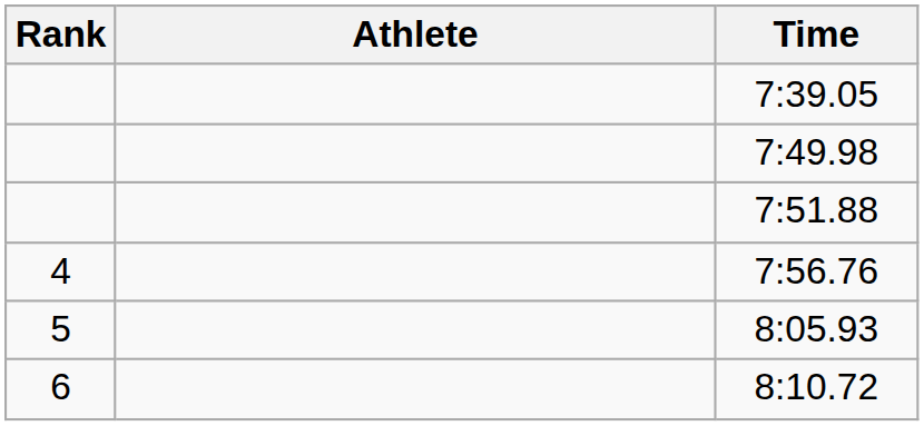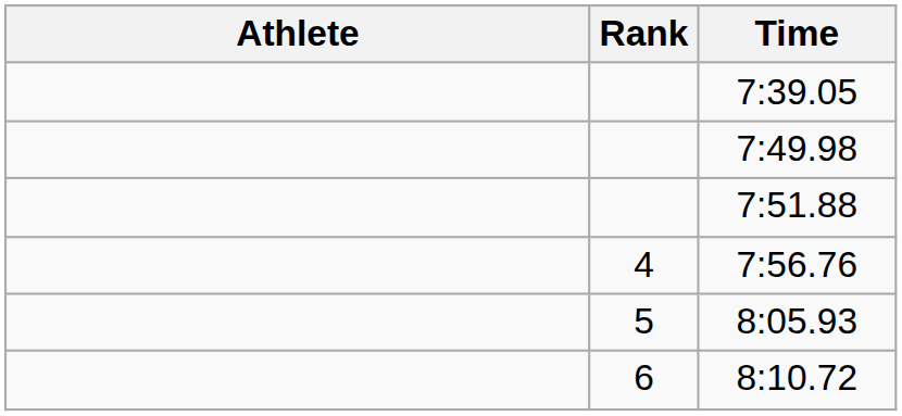columns swapped: Rank <-> Athlete
